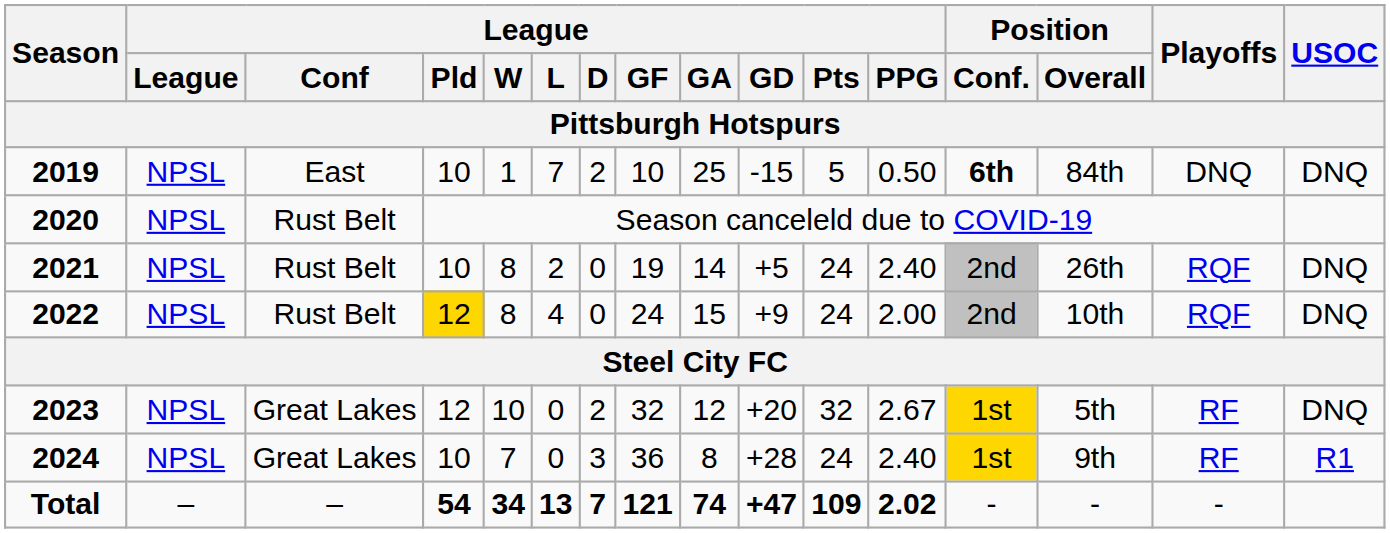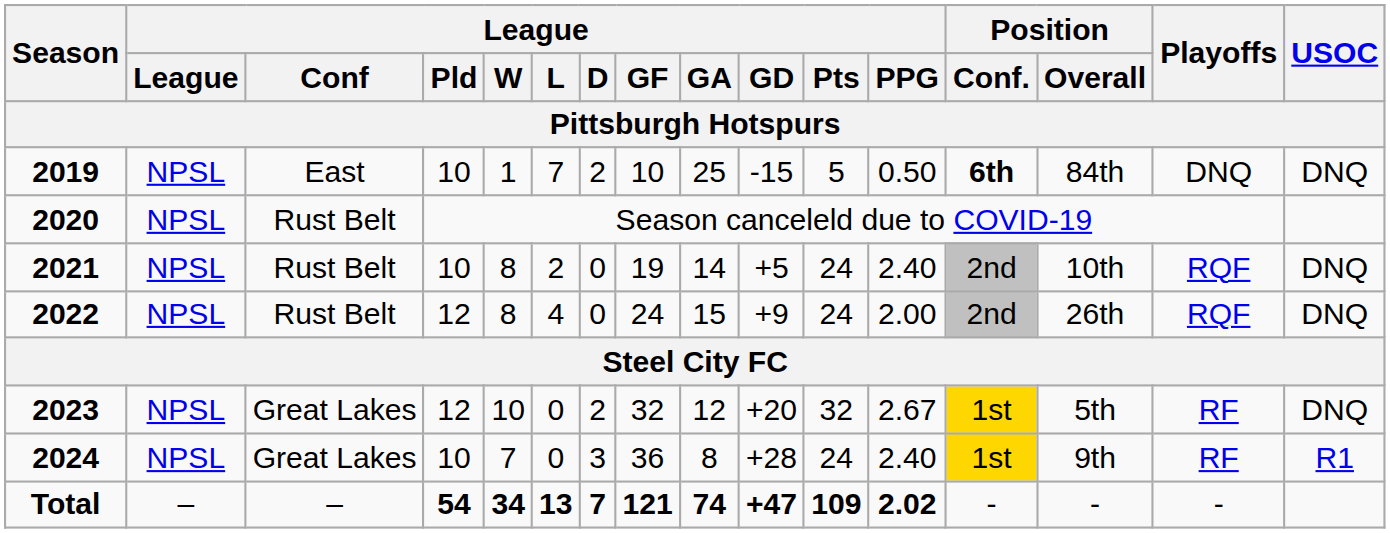2021 | Position / Overall: 26th -> 10th
2022 | League / Pld: gold background -> no background
2022 | Position / Overall: 10th -> 26th
